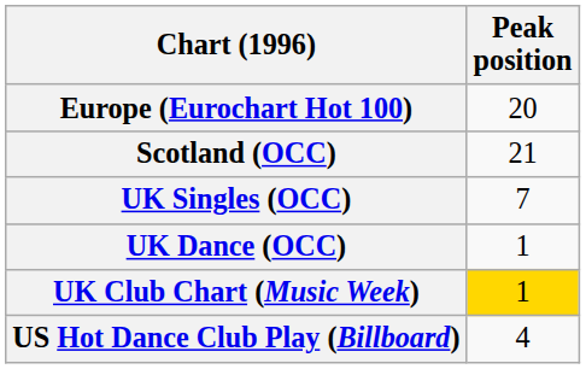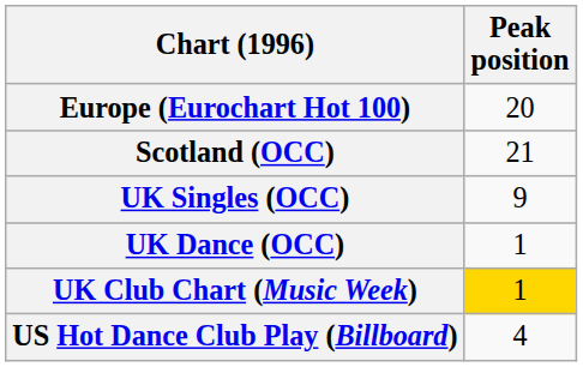UK Singles (OCC) | Peak position: 7 -> 9
